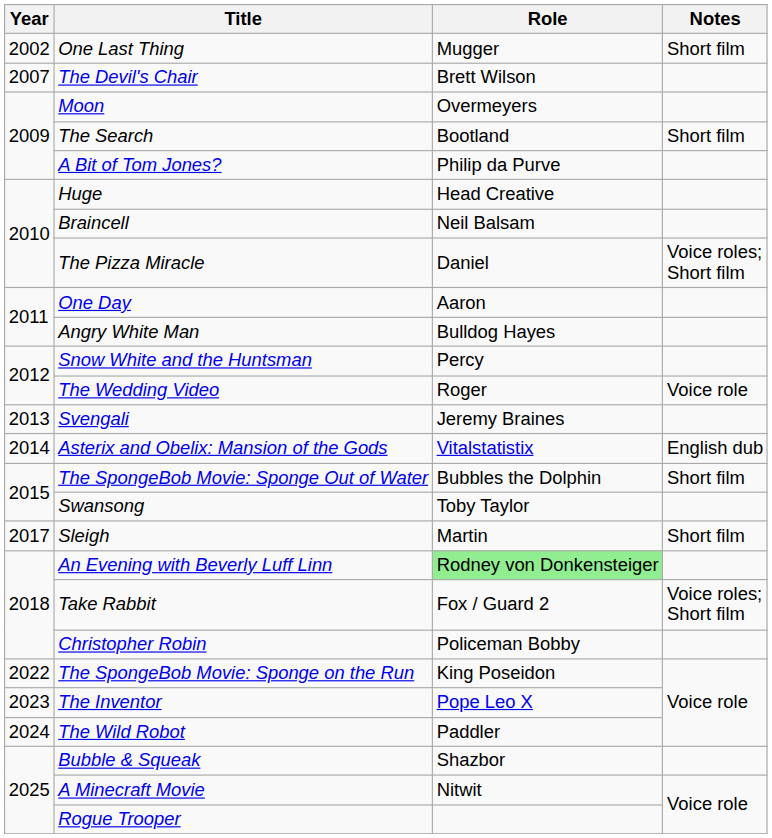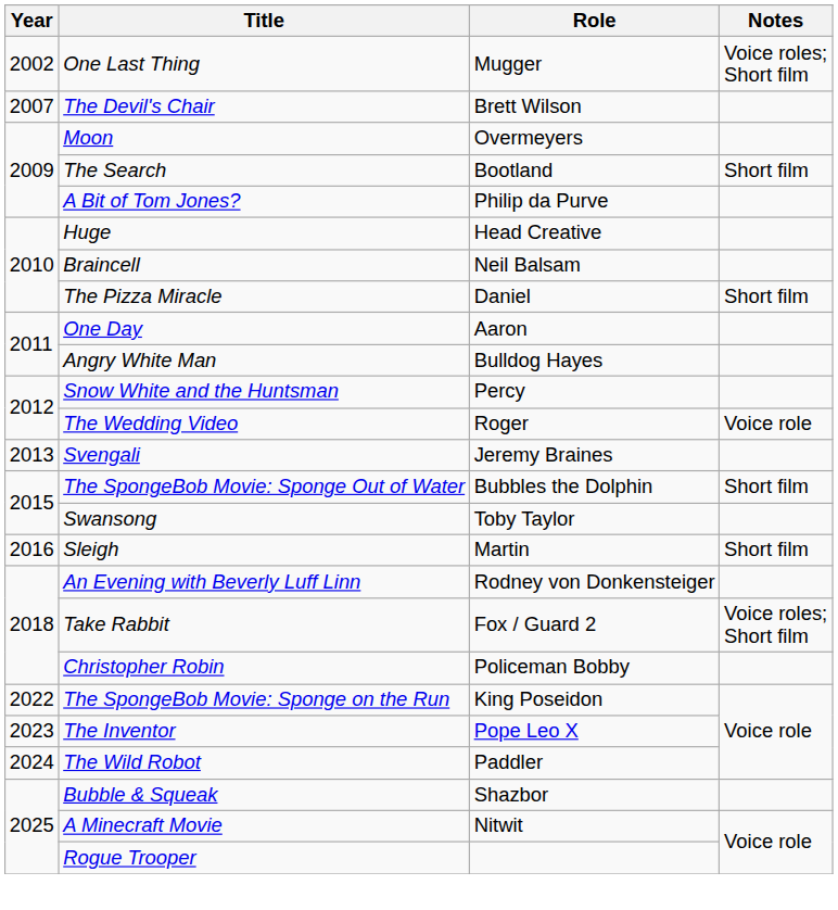One Last Thing | Notes: Short film -> Voice roles; Short film
The Pizza Miracle | Notes: Voice roles; Short film -> Short film
- row: 2014 | Asterix and Obelix: Mansion of the Gods | Vitalstatistix | English dub
Sleigh | Year: 2017 -> 2016
An Evening with Beverly Luff Linn | Role: lightgreen background -> no background
